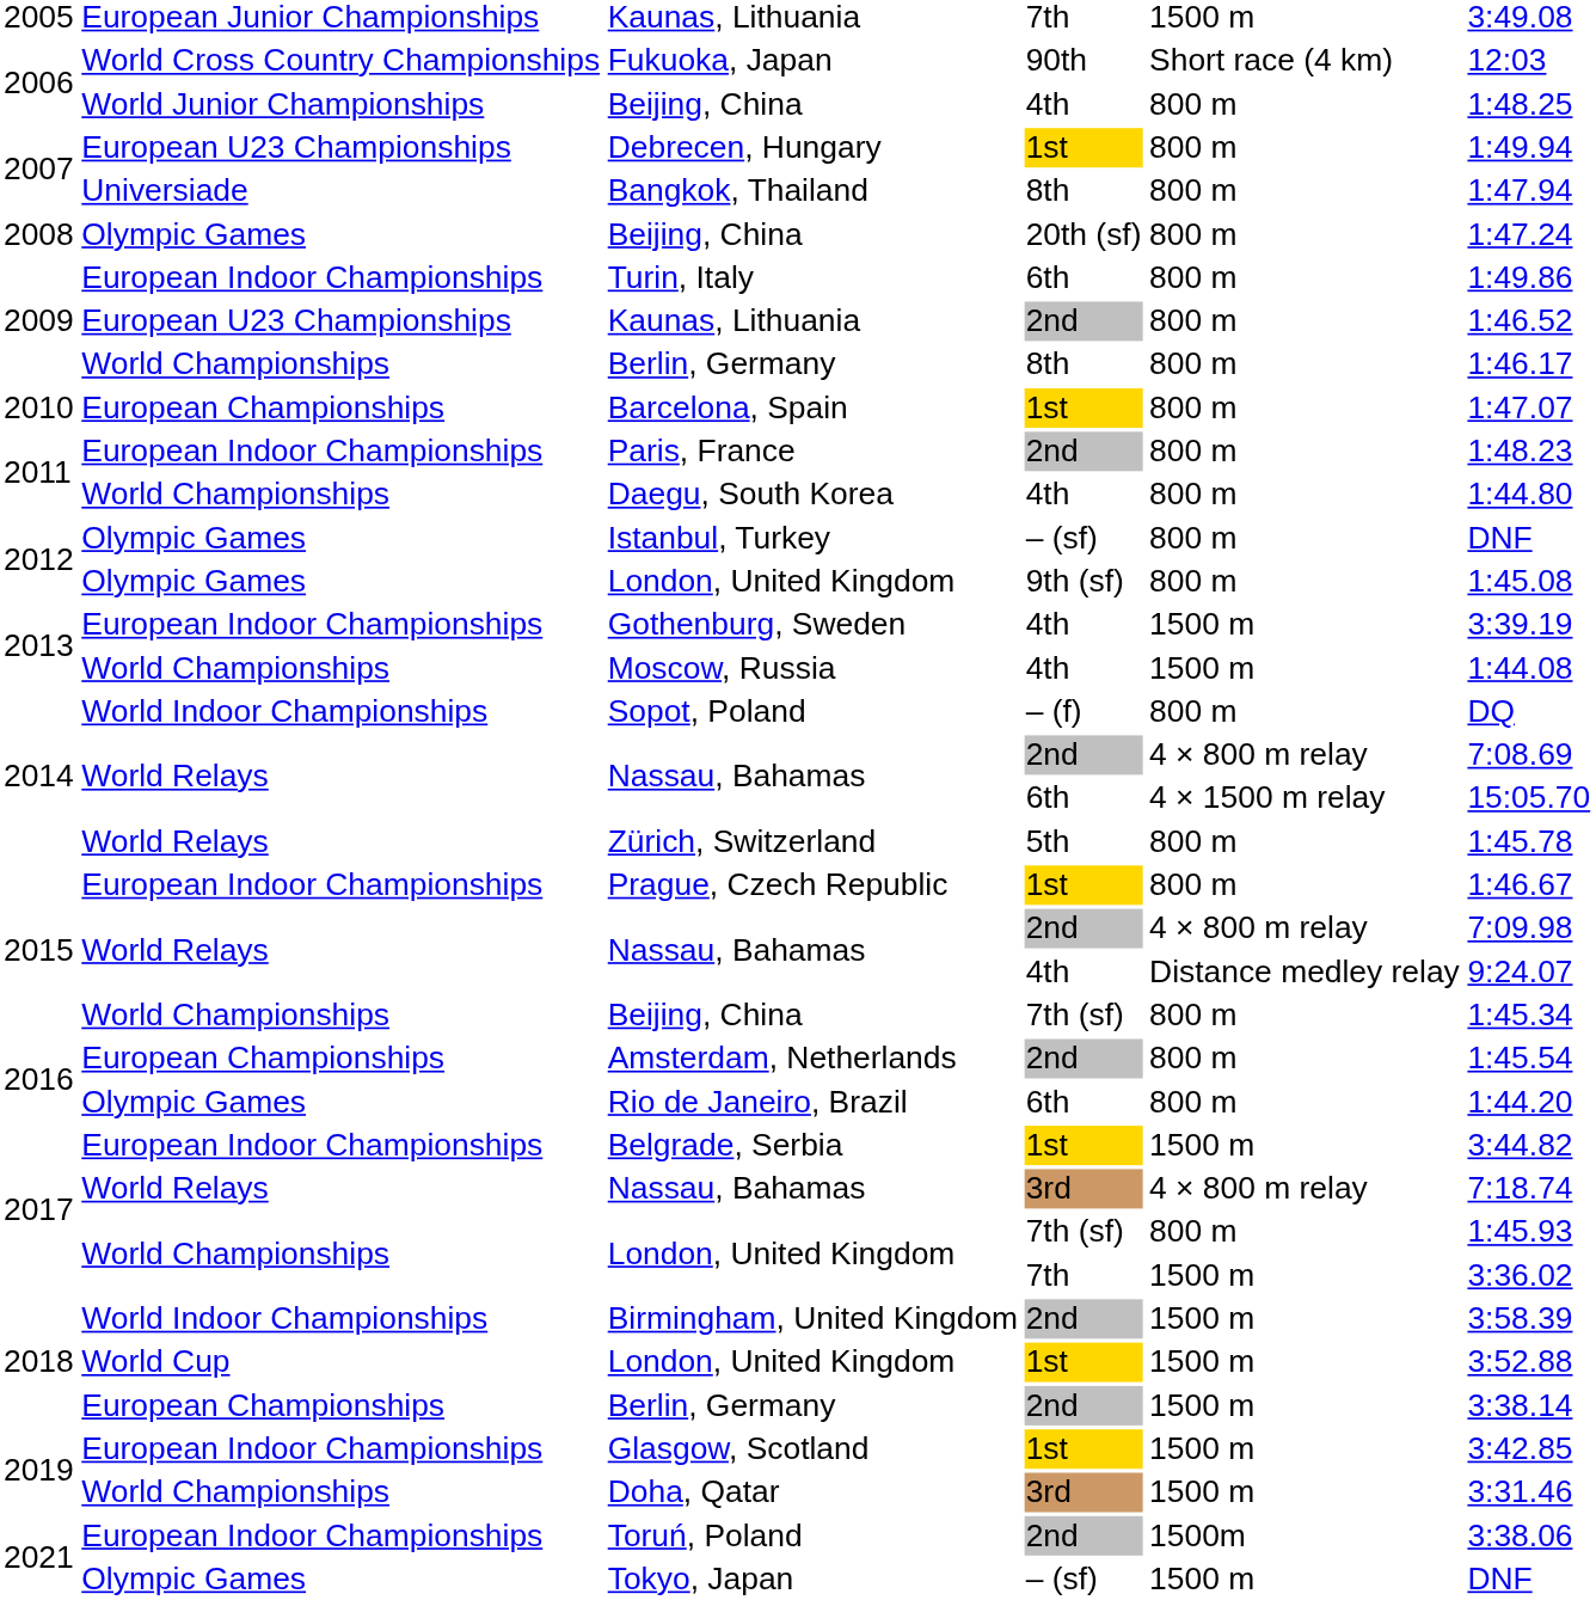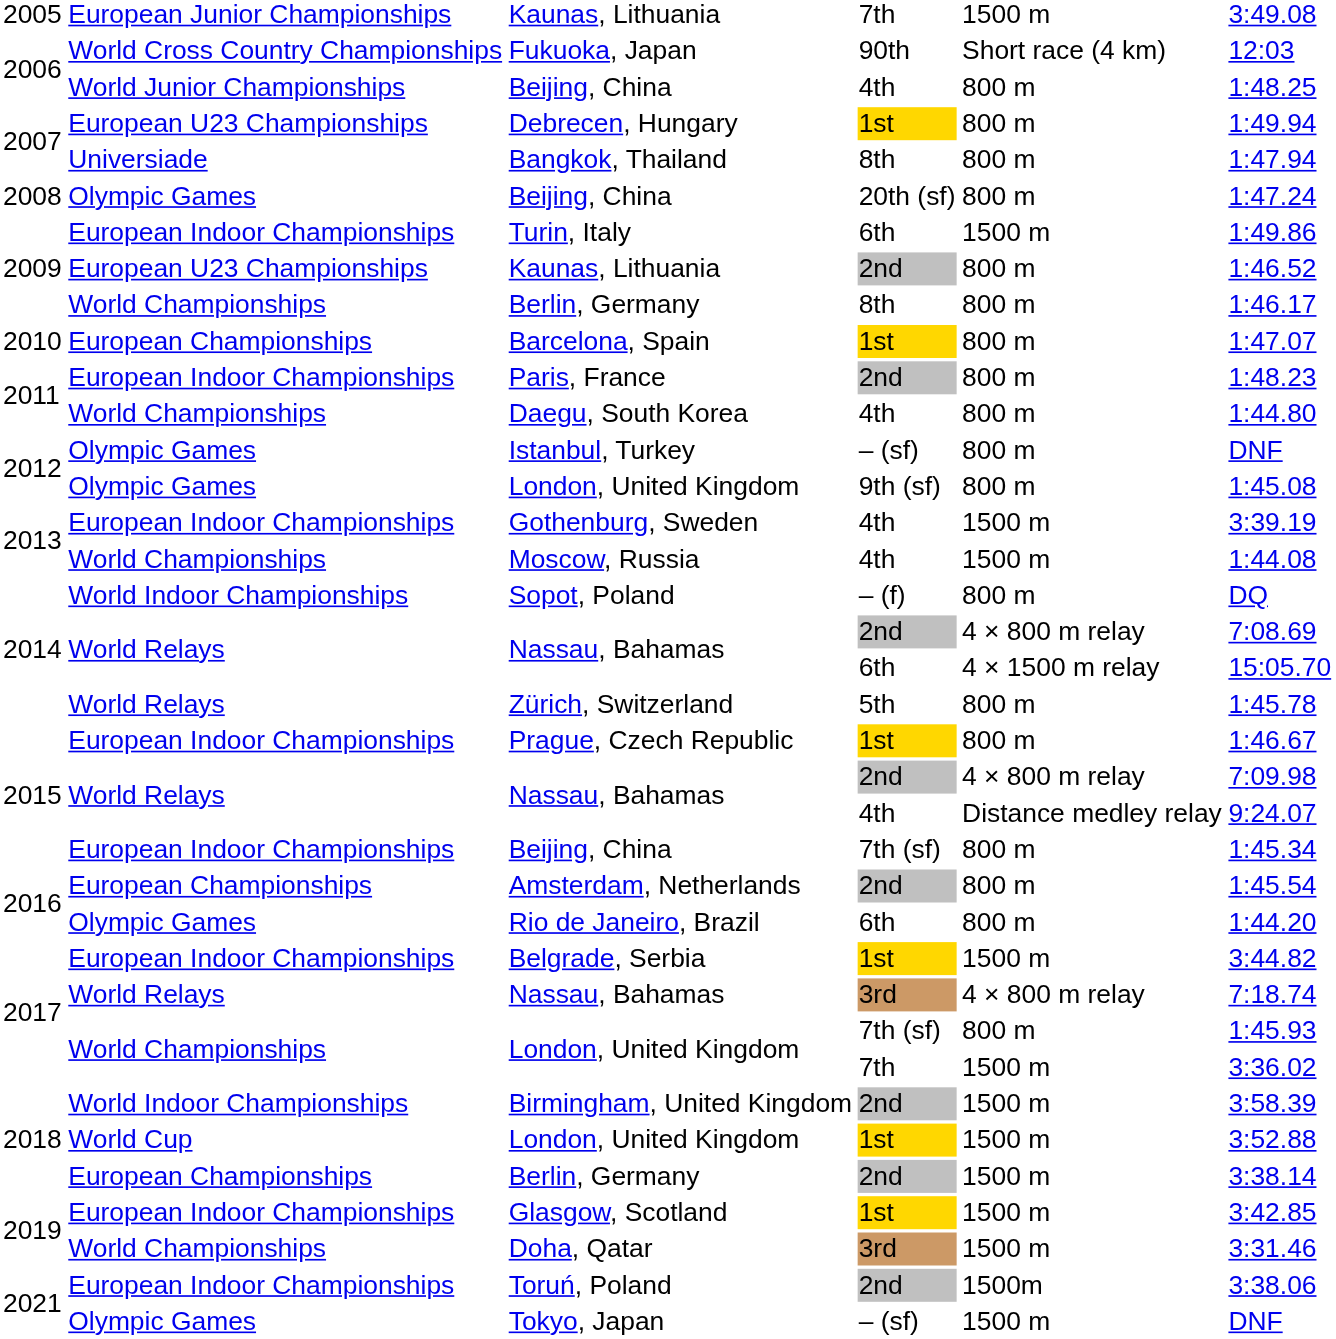Turin, Italy | column 5: 800 m -> 1500 m
Beijing, China / 7th (sf) | column 2: World Championships -> European Indoor Championships
